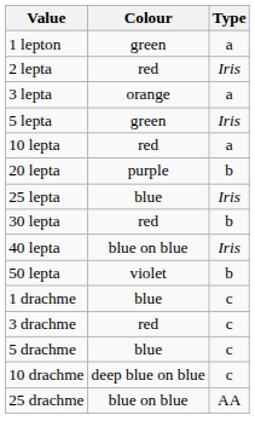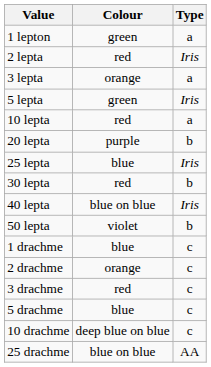+ row: 2 drachme | orange | c
